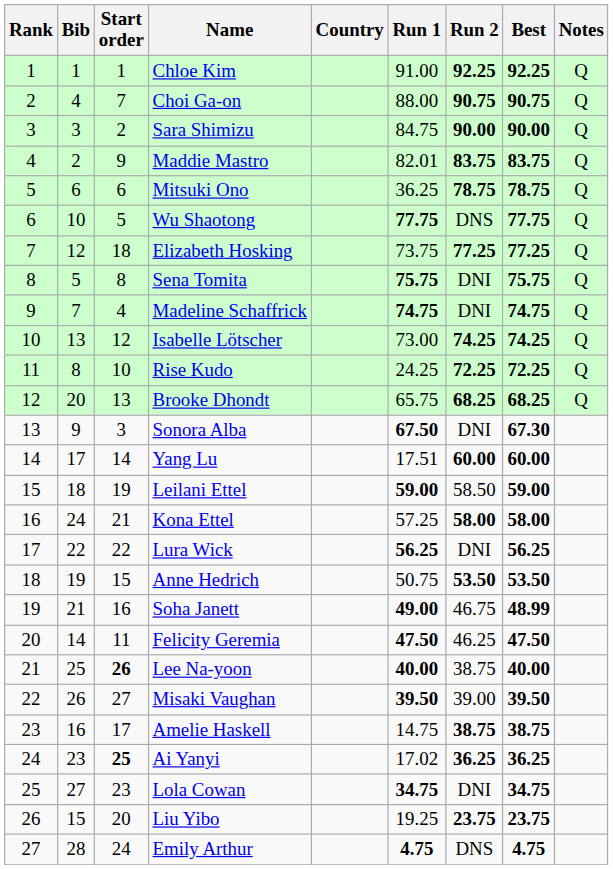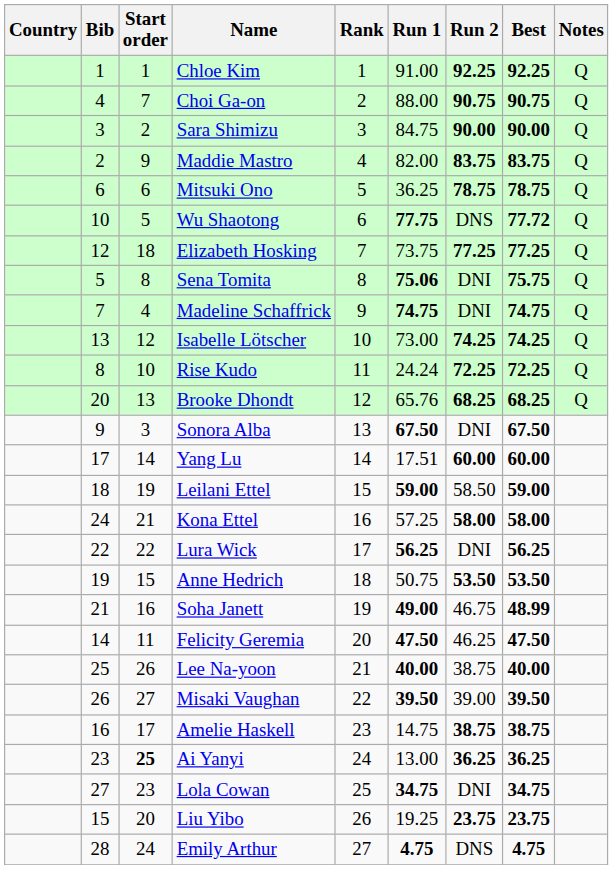columns swapped: Rank <-> Country
Maddie Mastro | Run 1: 82.01 -> 82.00
Wu Shaotong | Best: 77.75 -> 77.72
Sena Tomita | Run 1: 75.75 -> 75.06
Rise Kudo | Run 1: 24.25 -> 24.24
Brooke Dhondt | Run 1: 65.75 -> 65.76
Sonora Alba | Best: 67.30 -> 67.50
Lee Na-yoon | Start order: bold -> normal
Ai Yanyi | Run 1: 17.02 -> 13.00
